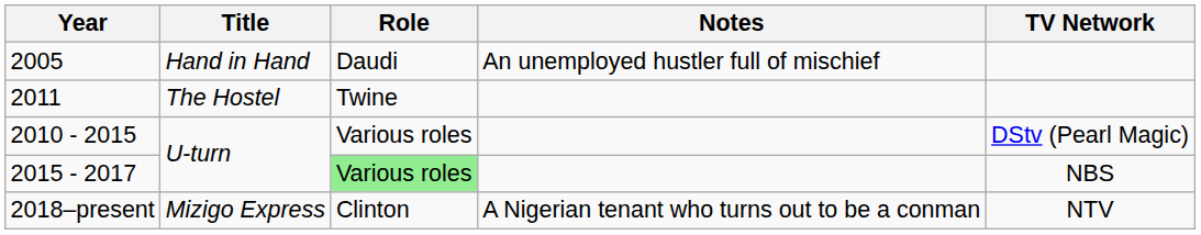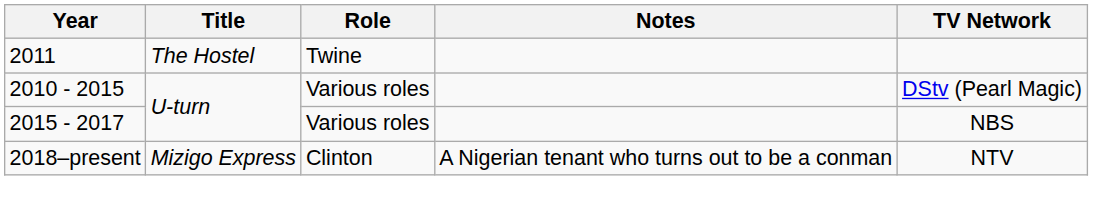- row: 2005 | Hand in Hand | Daudi | An unemployed hustler full of mischief
2015 - 2017 | Role: lightgreen background -> no background
